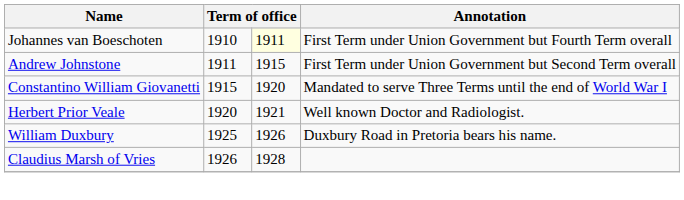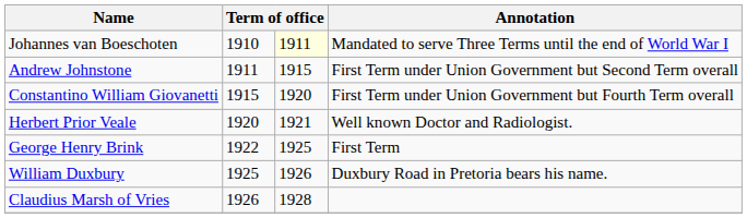Johannes van Boeschoten | Annotation: First Term under Union Government but Fourth Term overall -> Mandated to serve Three Terms until the end of World War I
Constantino William Giovanetti | Annotation: Mandated to serve Three Terms until the end of World War I -> First Term under Union Government but Fourth Term overall
+ row: George Henry Brink | 1922 | 1925 | First Term
